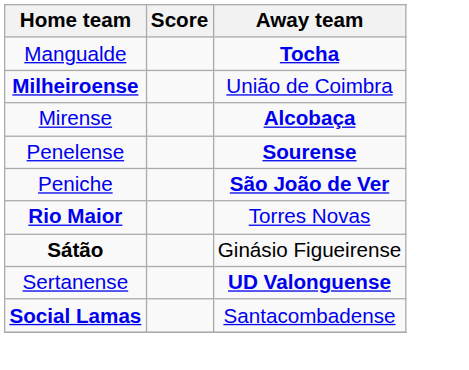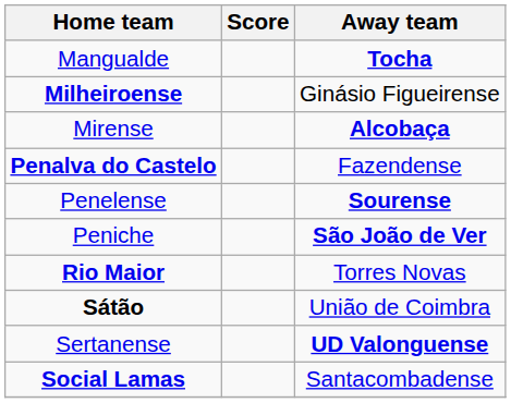Milheiroense | Away team: União de Coimbra -> Ginásio Figueirense
+ row: Penalva do Castelo | Fazendense
Sátão | Away team: Ginásio Figueirense -> União de Coimbra
